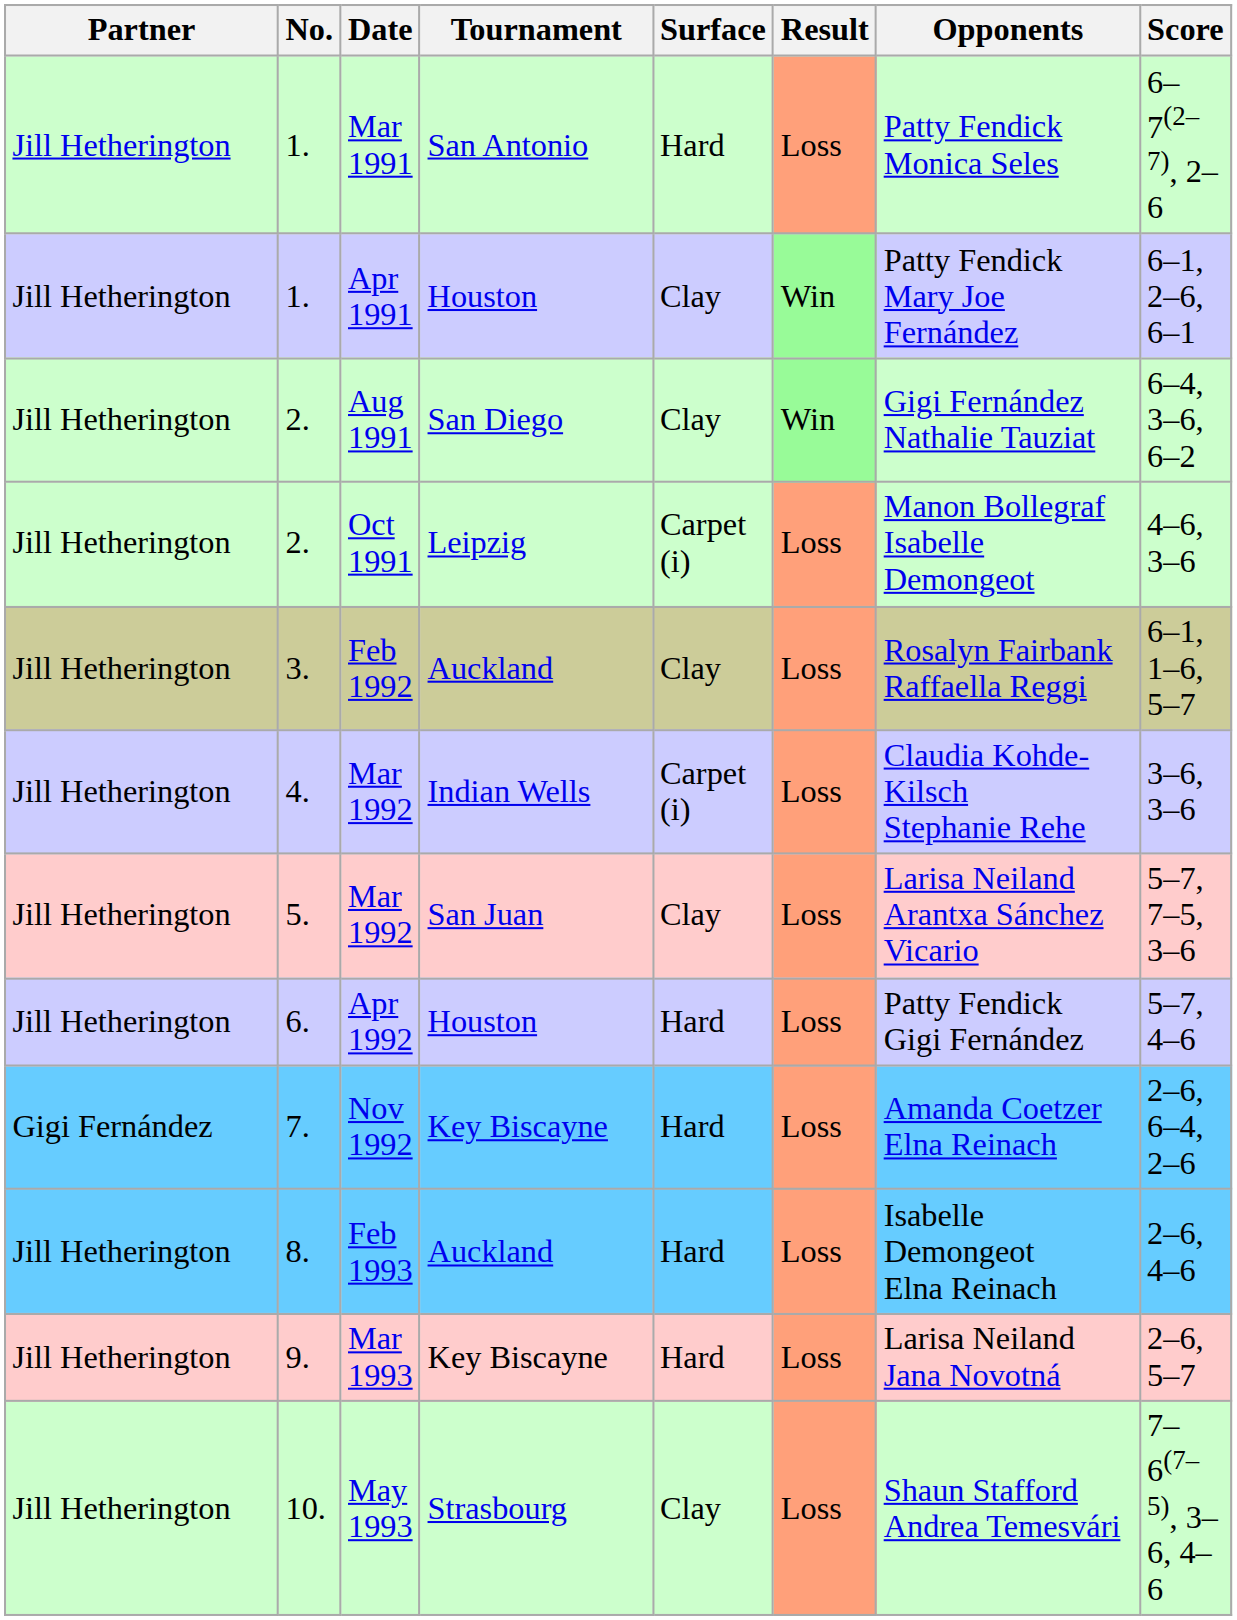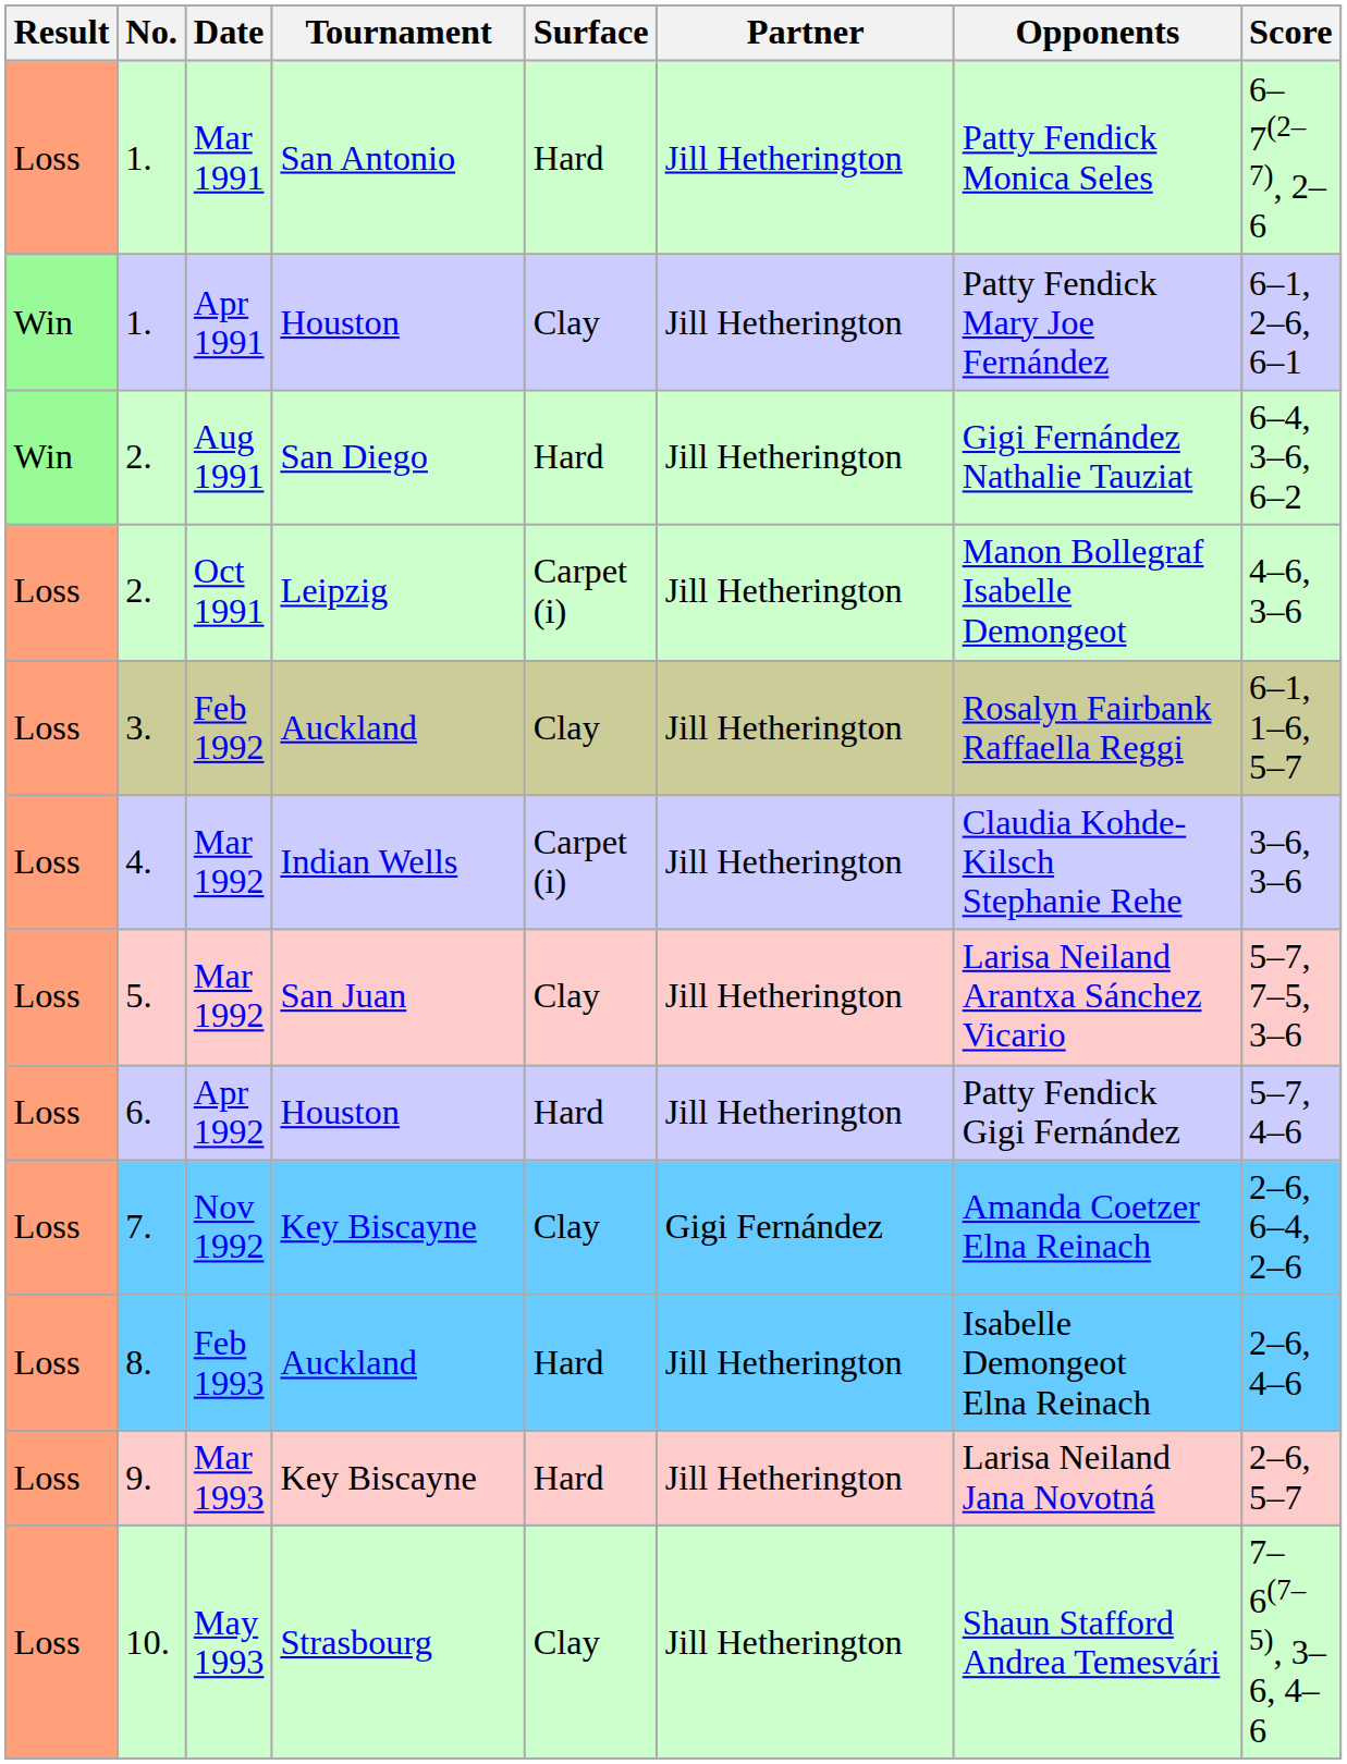columns swapped: Result <-> Partner
Aug 1991 | Surface: Clay -> Hard
Nov 1992 | Surface: Hard -> Clay
